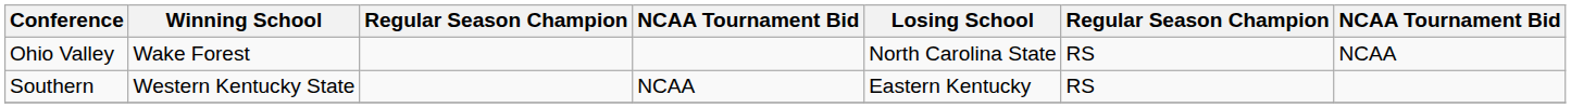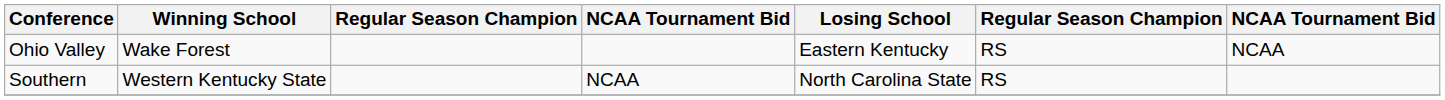Ohio Valley | Losing School: North Carolina State -> Eastern Kentucky
Southern | Losing School: Eastern Kentucky -> North Carolina State
